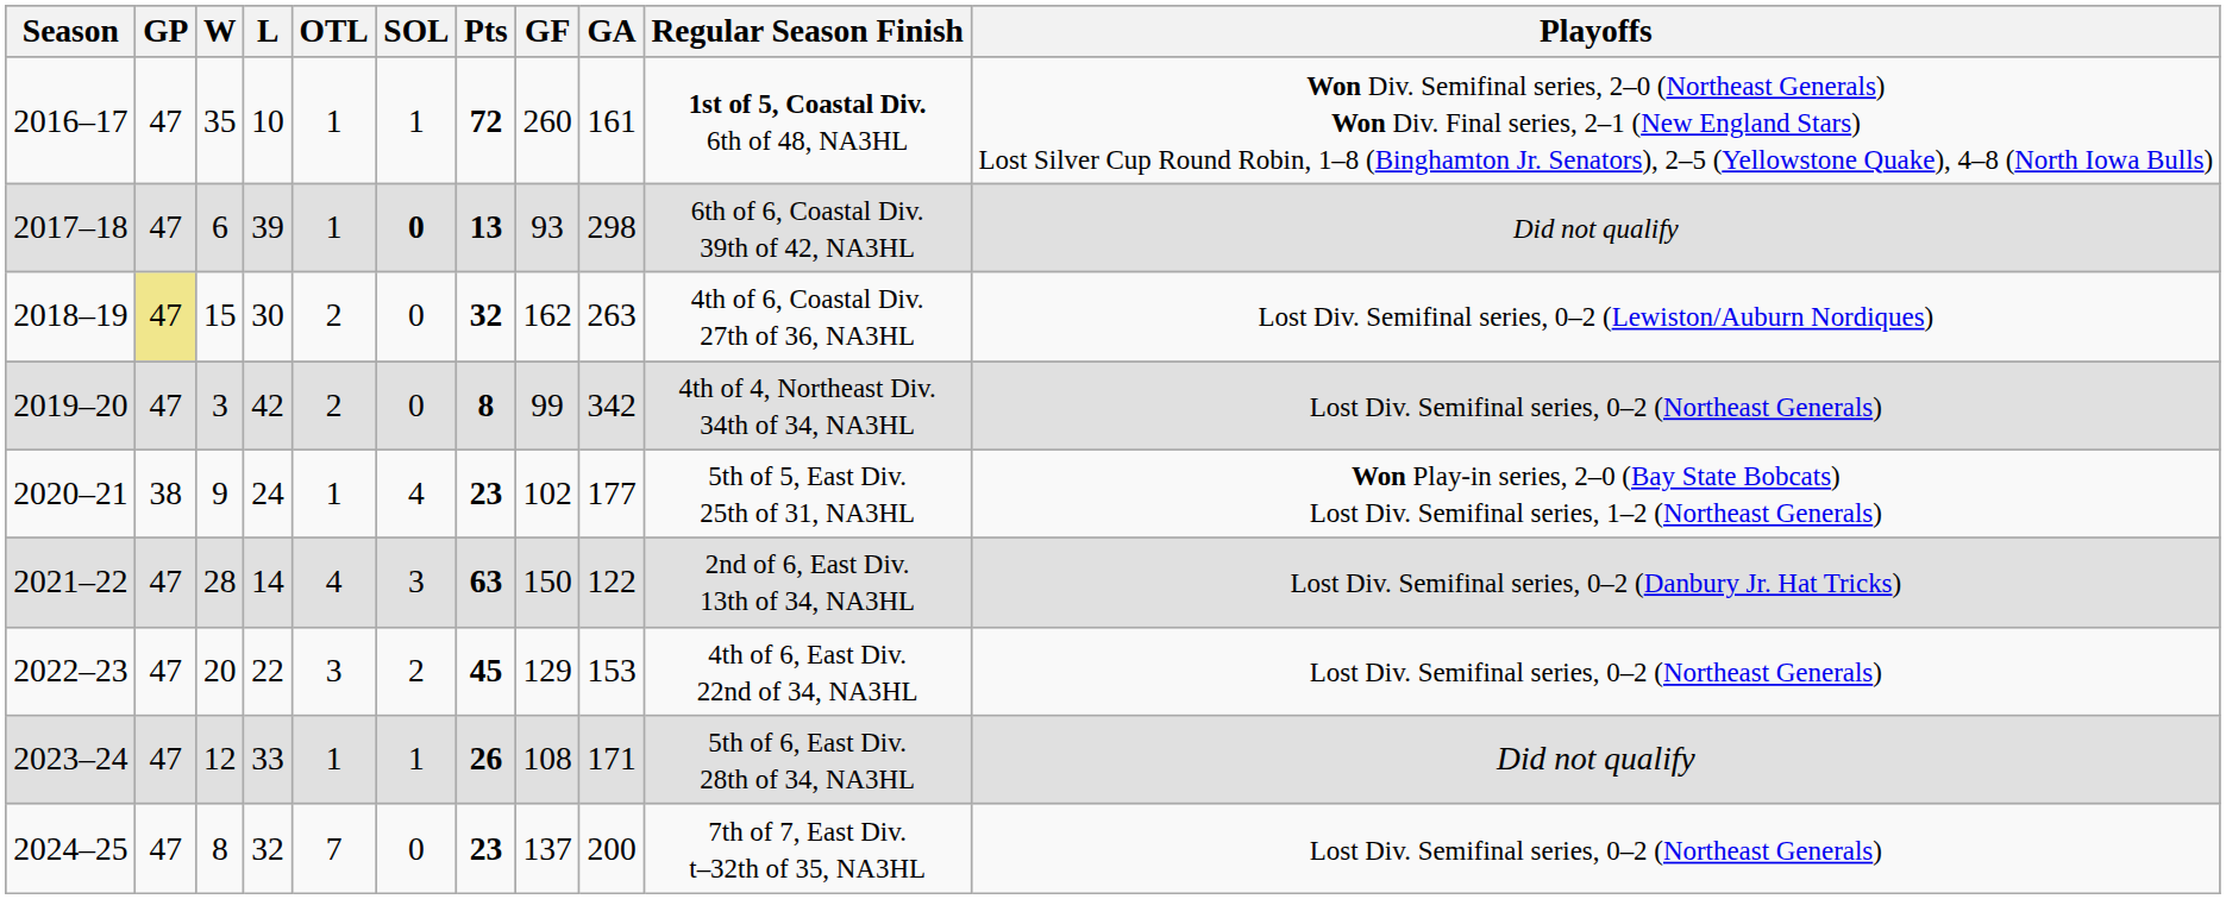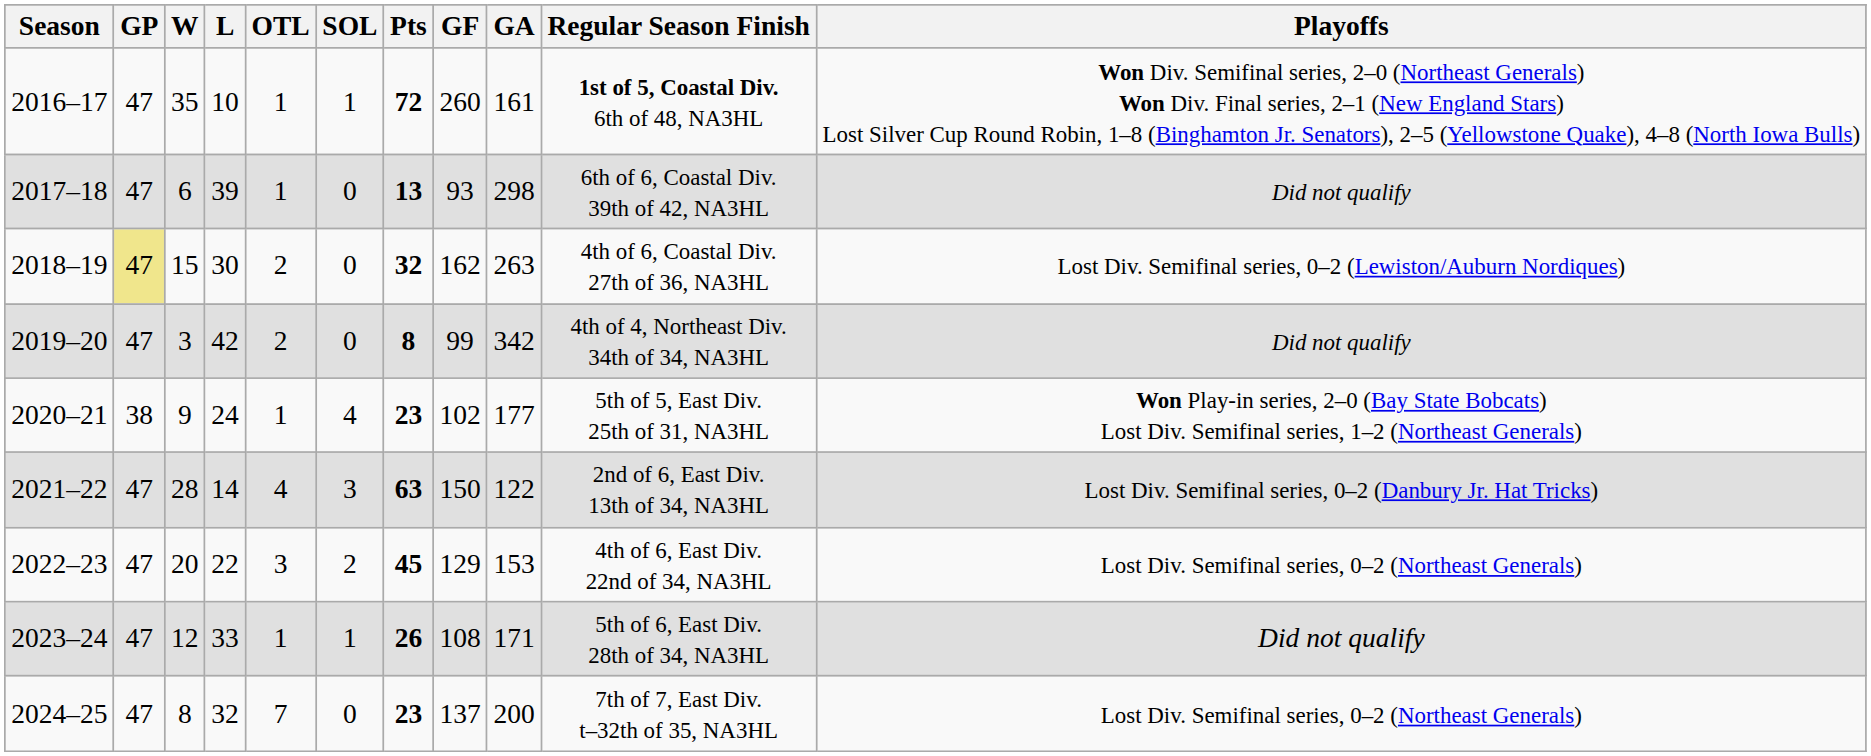2017–18 | SOL: bold -> normal
2019–20 | Playoffs: Lost Div. Semifinal series, 0–2 (Northeast Generals) -> Did not qualify
